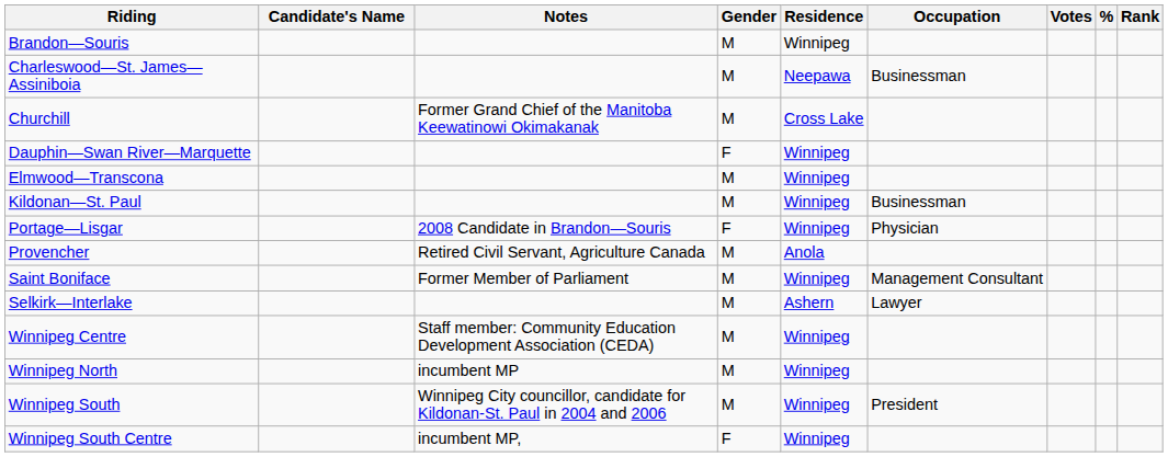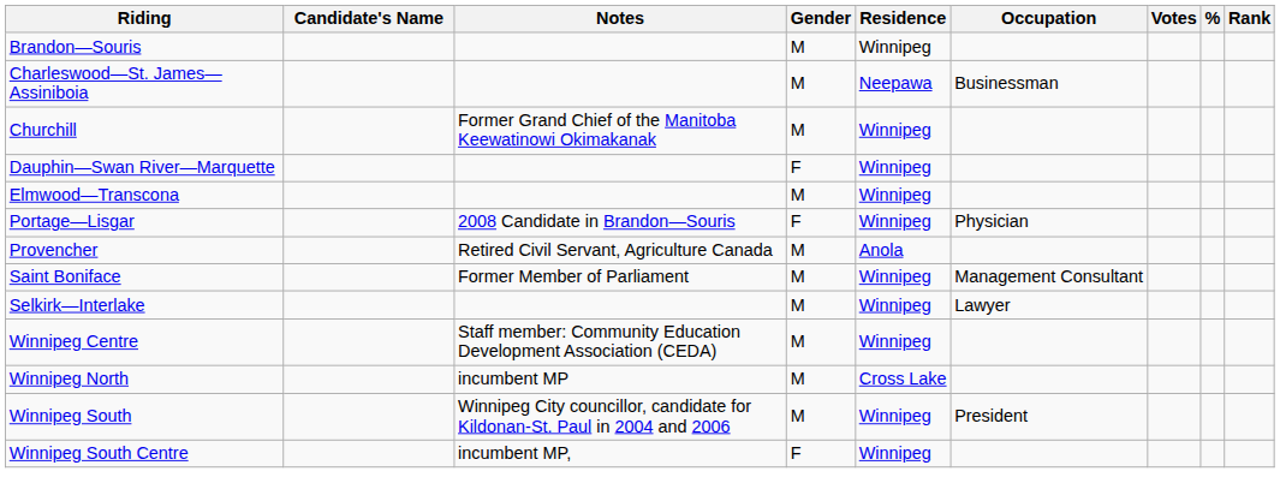Churchill | Residence: Cross Lake -> Winnipeg
- row: Kildonan—St. Paul | M | Winnipeg | Businessman
Selkirk—Interlake | Residence: Ashern -> Winnipeg
Winnipeg North | Residence: Winnipeg -> Cross Lake
